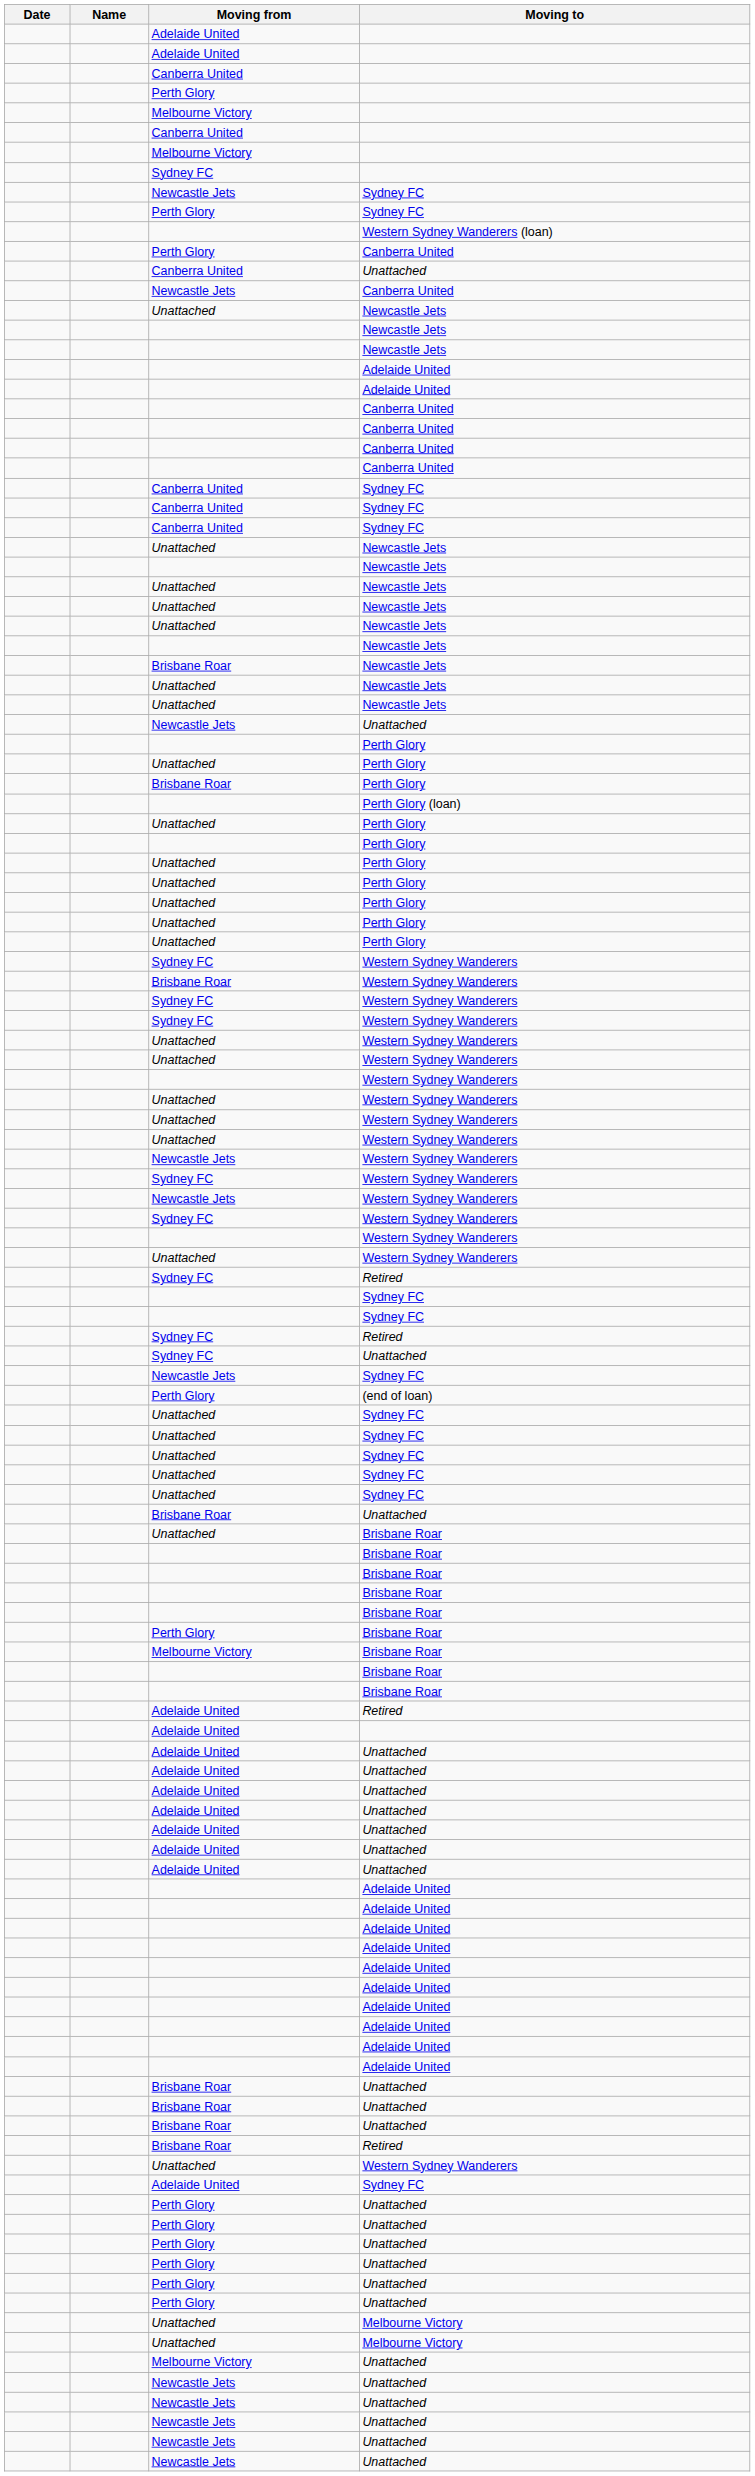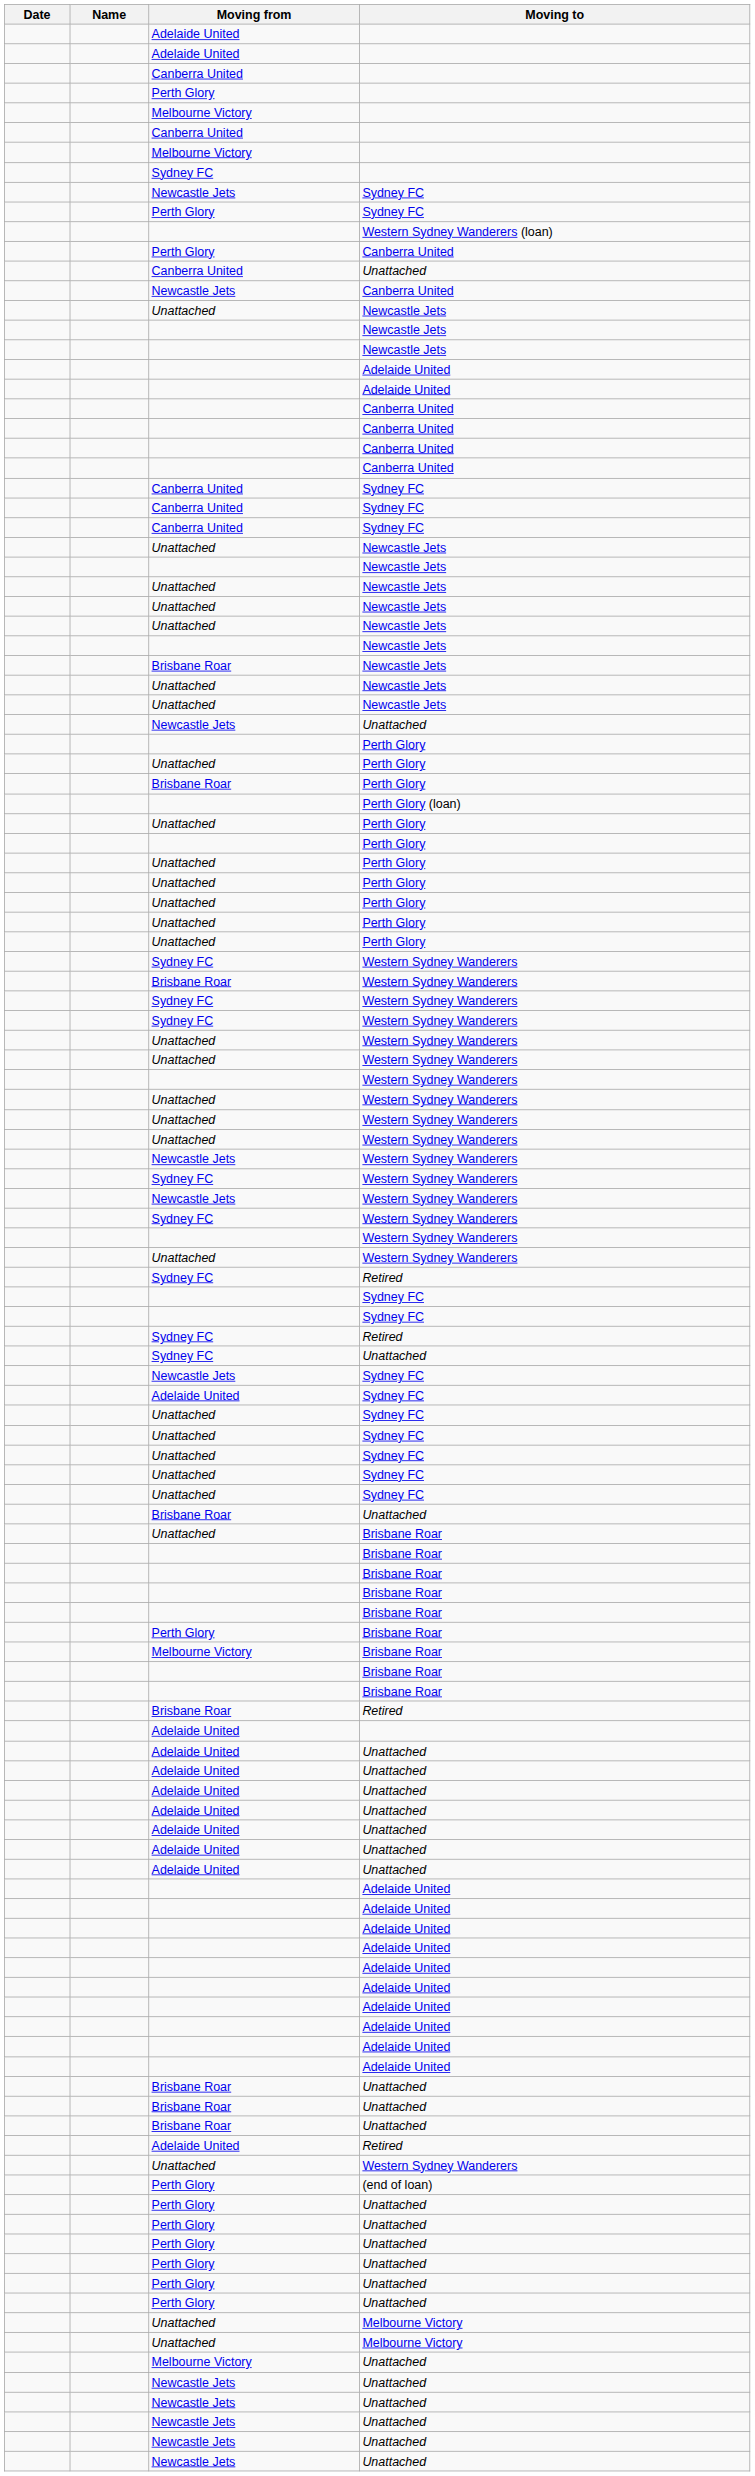rows swapped: Adelaide United / Sydney FC <-> (end of loan)
rows swapped: Adelaide United / Retired <-> Brisbane Roar / Retired
